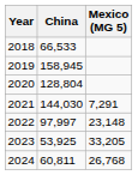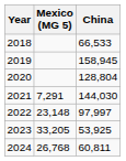columns swapped: China <-> Mexico (MG 5)
